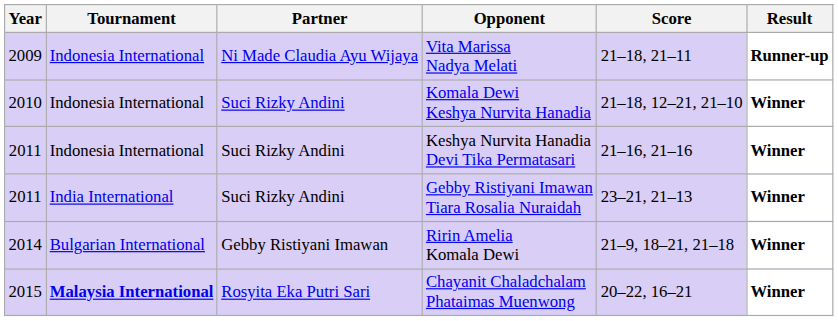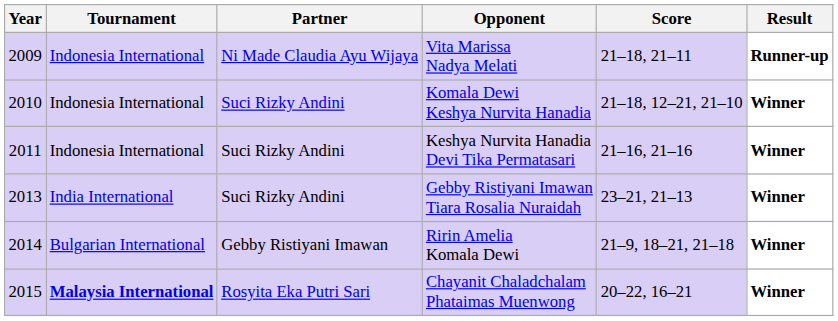Gebby Ristiyani Imawan Tiara Rosalia Nuraidah | Year: 2011 -> 2013
